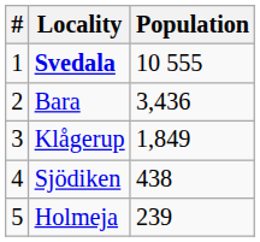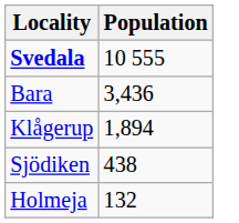- column: # | 1 | 2 | 3 | 4 | 5
Klågerup | Population: 1,849 -> 1,894
Holmeja | Population: 239 -> 132
